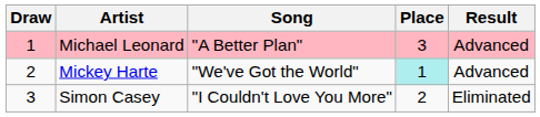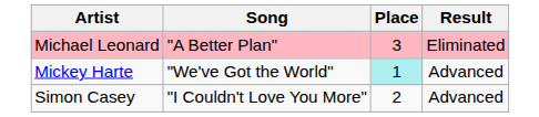- column: Draw | 1 | 2 | 3
Michael Leonard | Result: Advanced -> Eliminated
Simon Casey | Result: Eliminated -> Advanced
